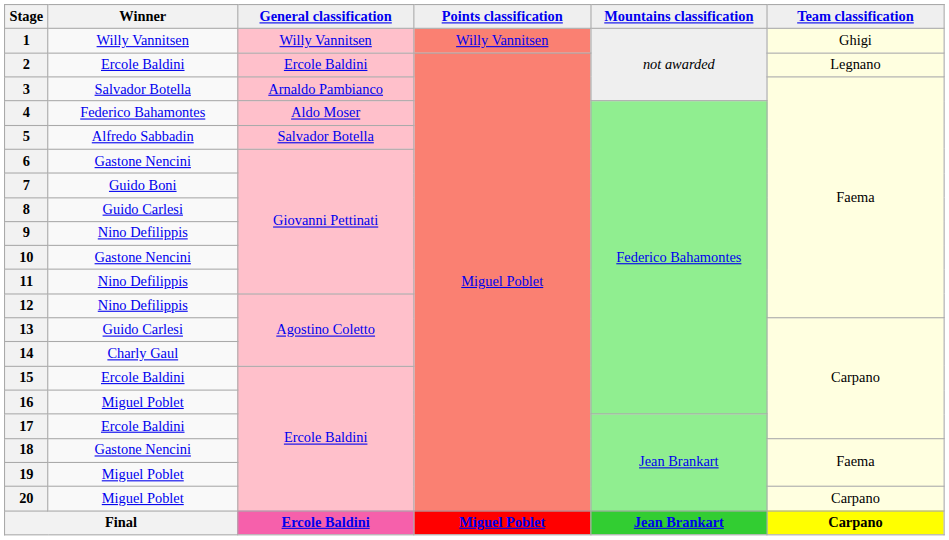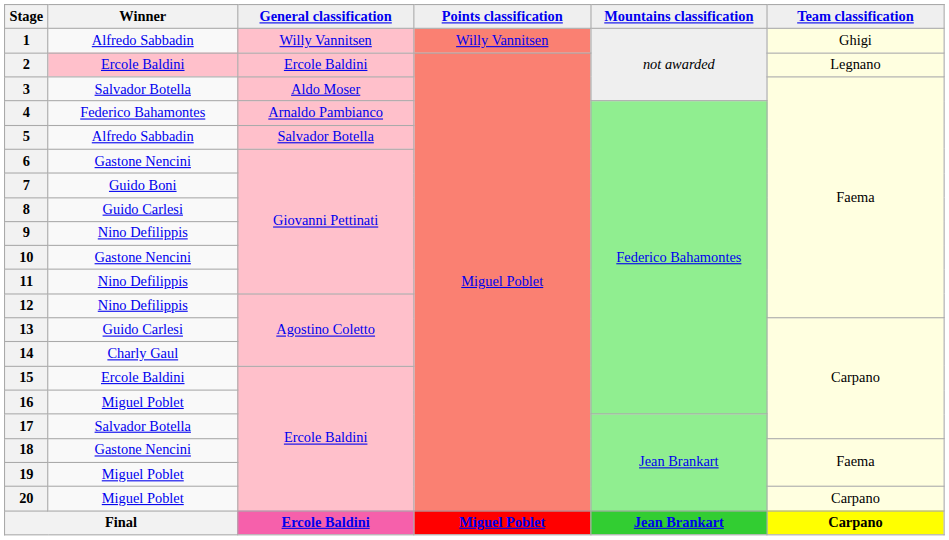1 | Winner: Willy Vannitsen -> Alfredo Sabbadin
2 | Winner: no background -> pink background
3 | General classification: Arnaldo Pambianco -> Aldo Moser
4 | General classification: Aldo Moser -> Arnaldo Pambianco
17 | Winner: Ercole Baldini -> Salvador Botella
